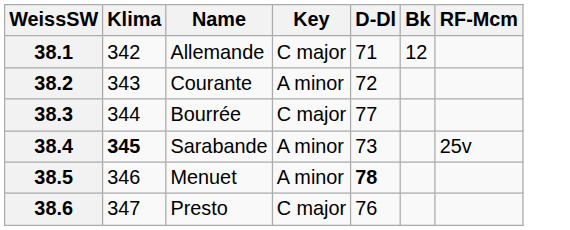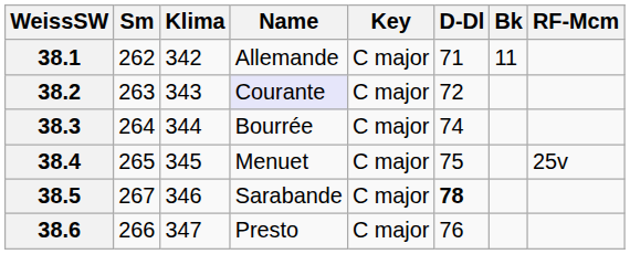+ column: Sm | 262 | 263 | 264 | 265 | 267 | 266
38.1 | Bk: 12 -> 11
38.2 | Name: no background -> lavender background
38.2 | Key: A minor -> C major
38.3 | D-Dl: 77 -> 74
38.4 | Klima: bold -> normal
38.4 | Name: Sarabande -> Menuet
38.4 | Key: A minor -> C major
38.4 | D-Dl: 73 -> 75
38.5 | Name: Menuet -> Sarabande
38.5 | Key: A minor -> C major
